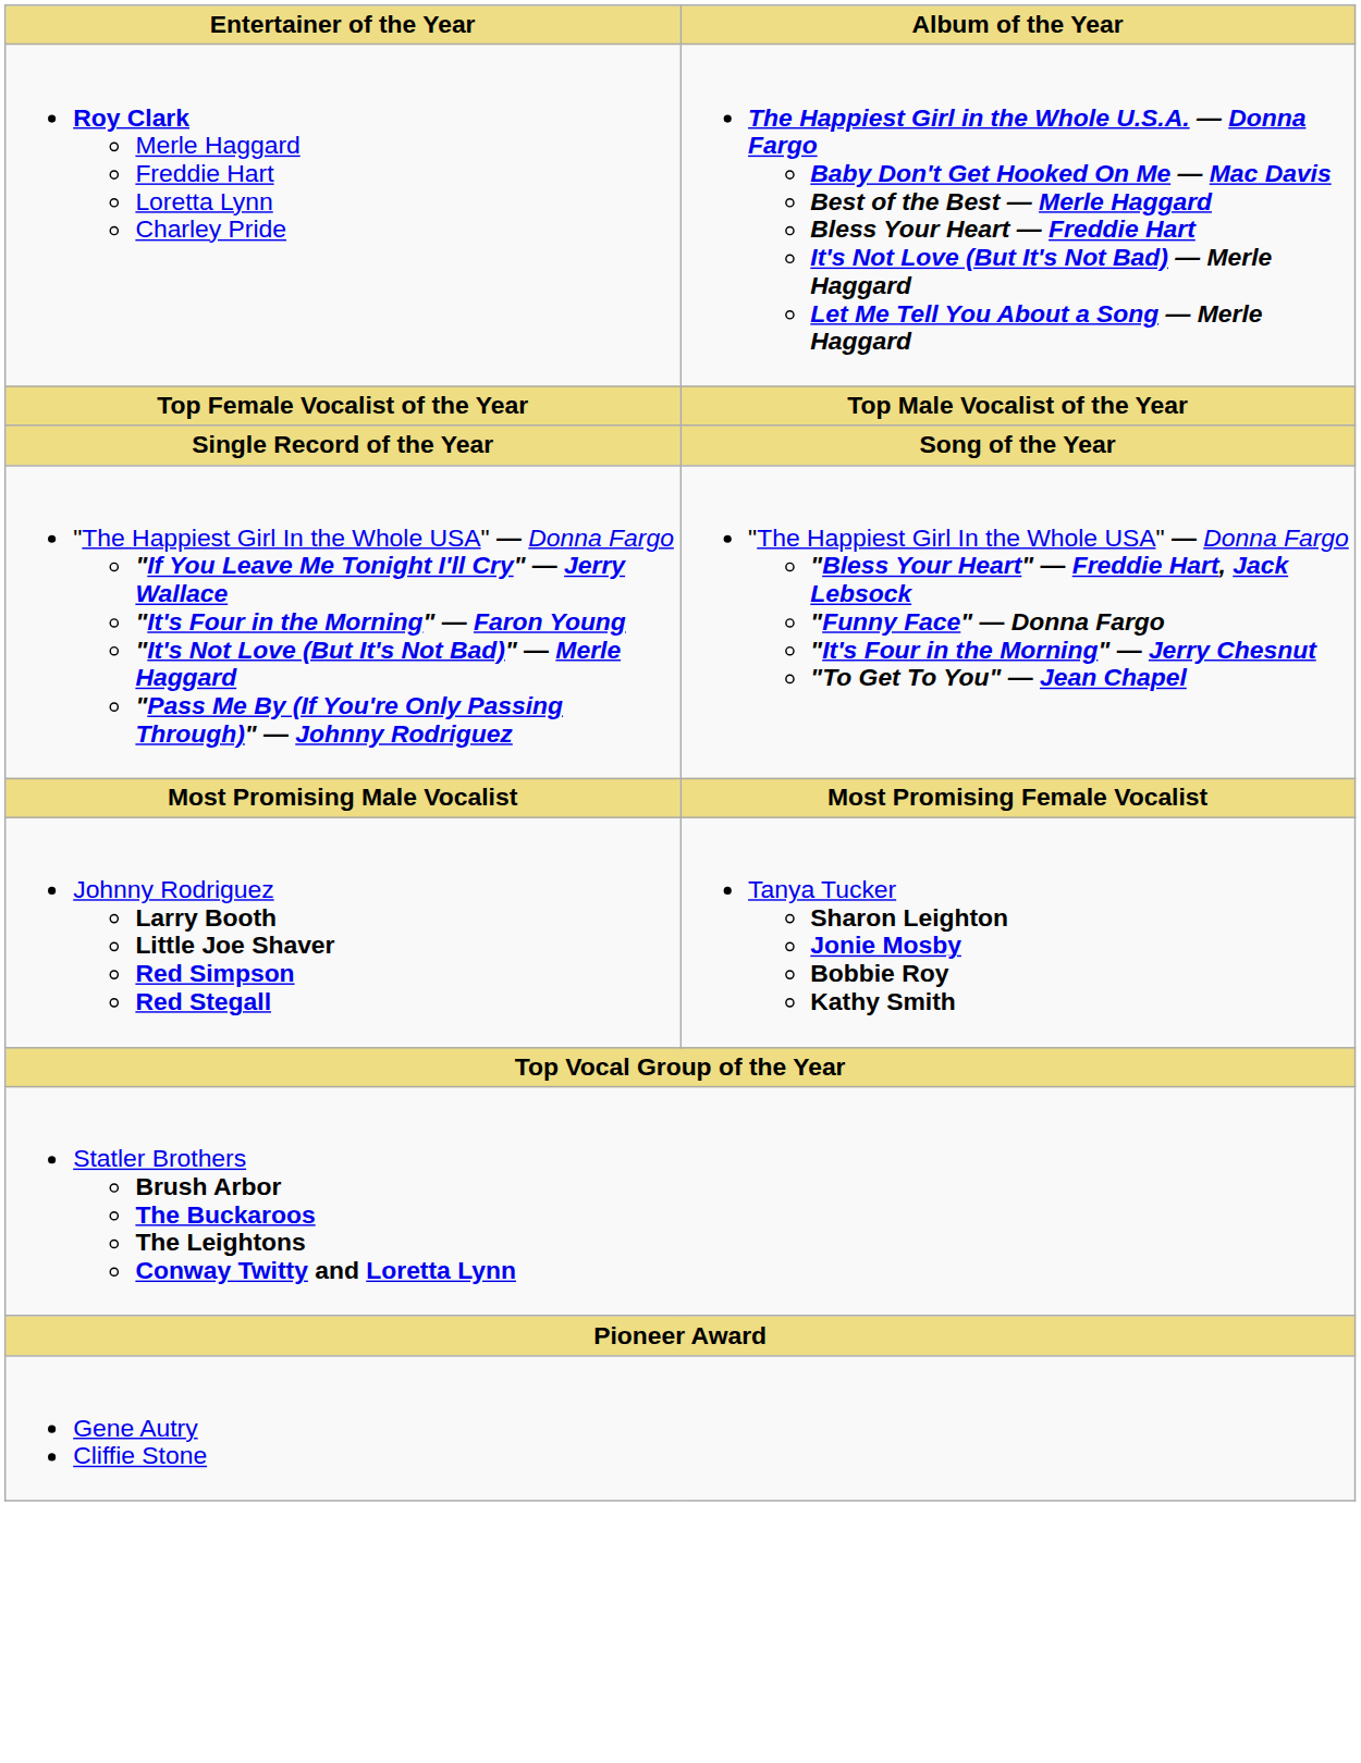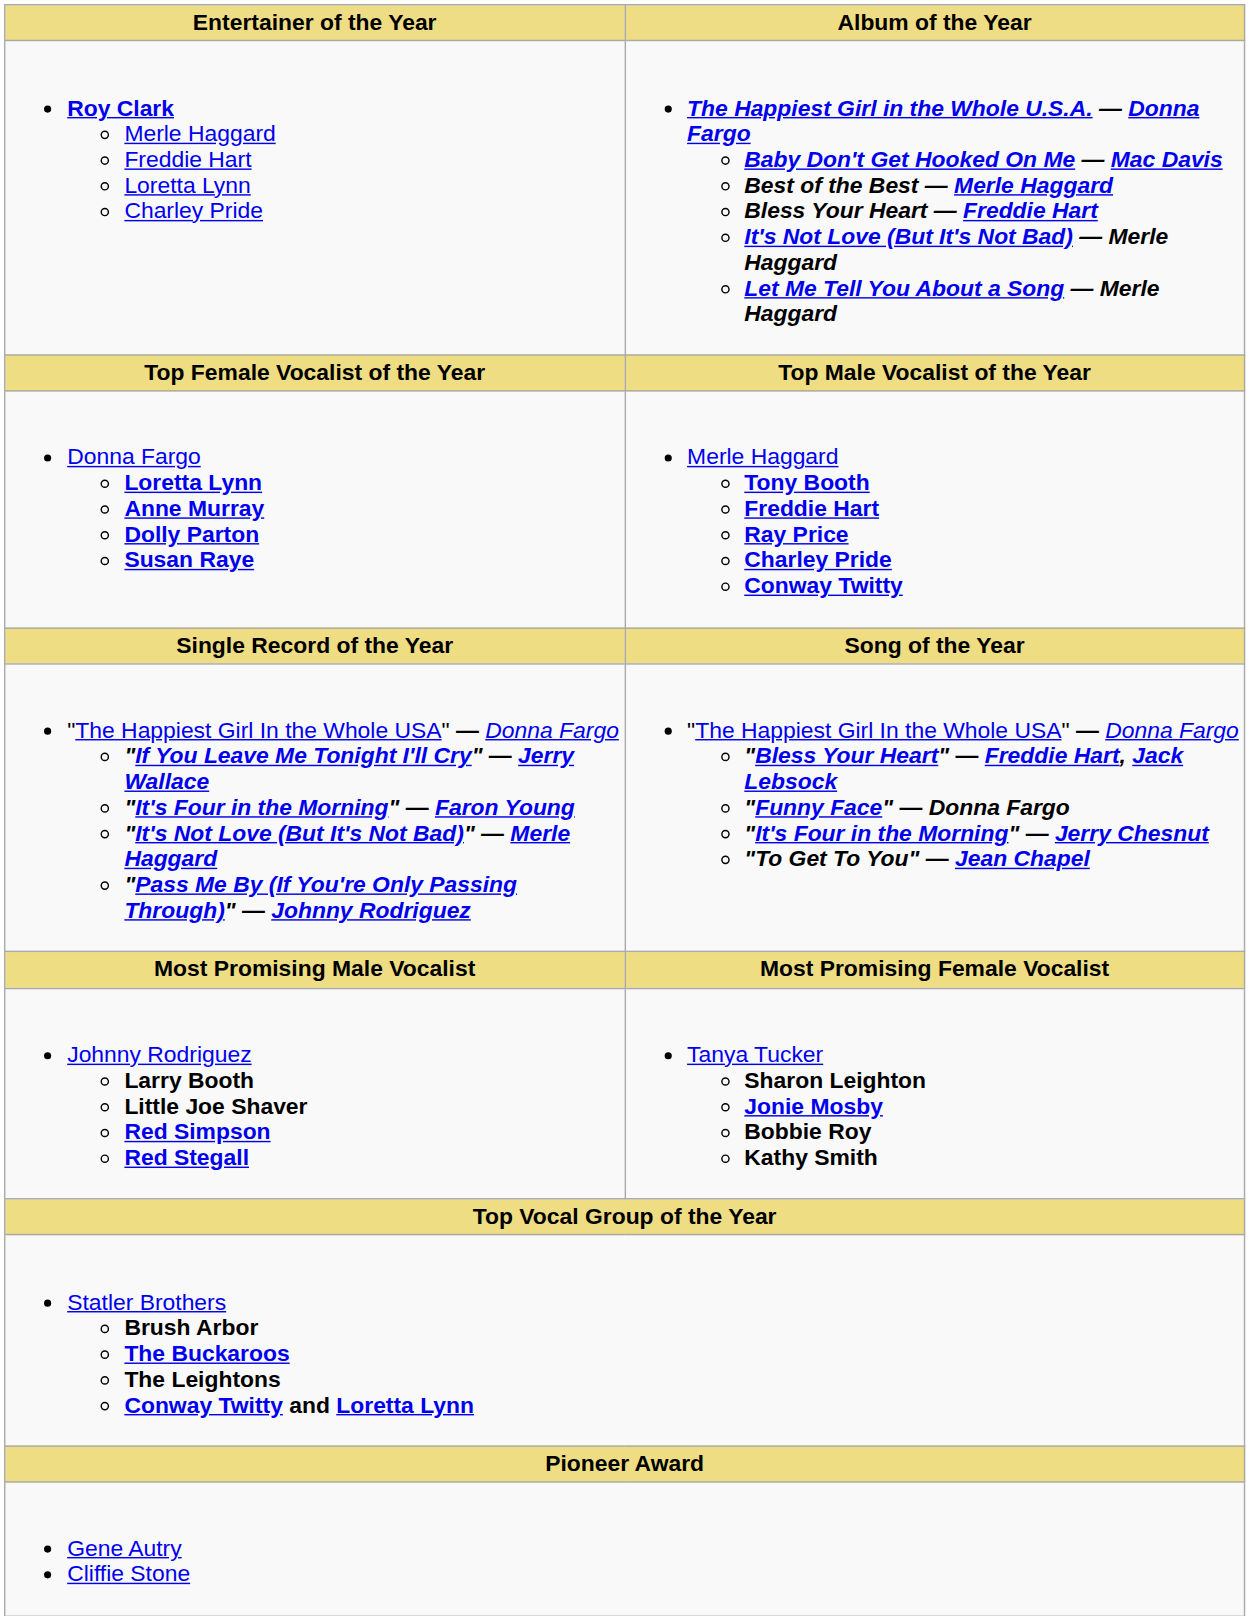+ row: Donna Fargo Loretta Lynn Anne Murray Dolly Parton Susan Raye | Merle Haggard Tony Booth Freddie Hart Ray Price Charley Pride Conway Twitty
